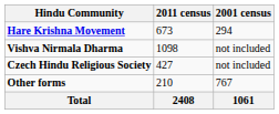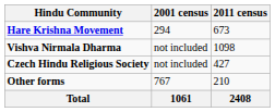columns swapped: 2001 census <-> 2011 census
